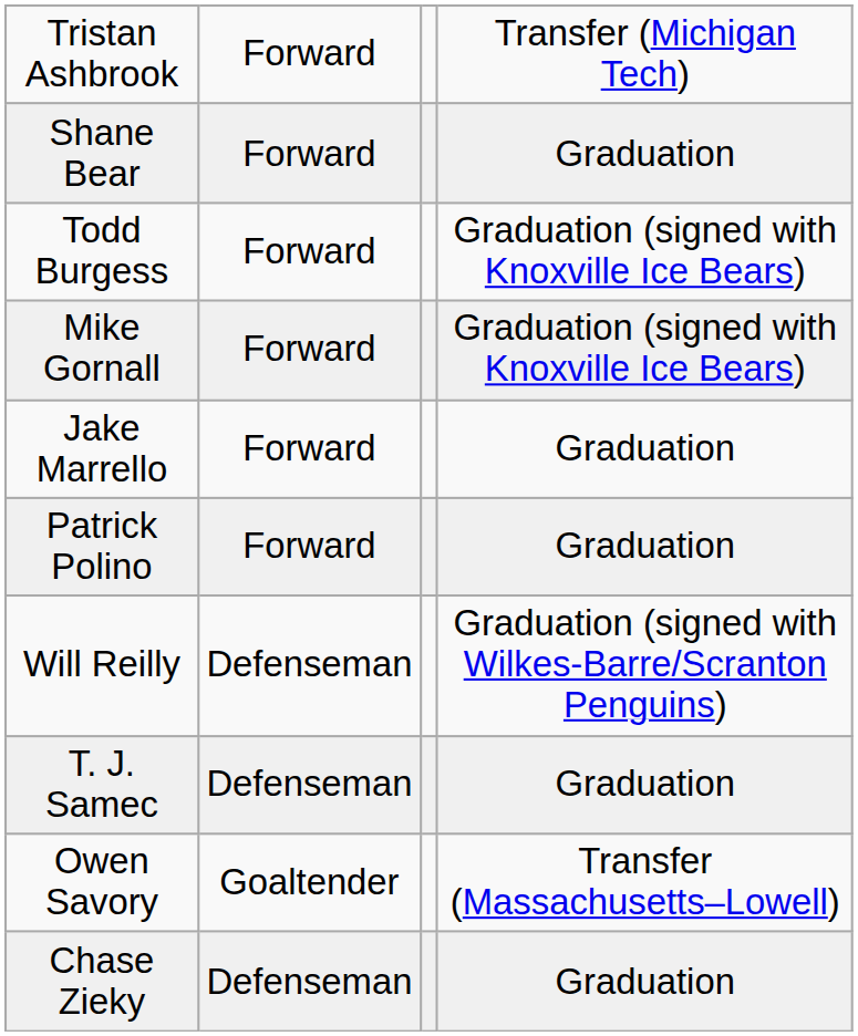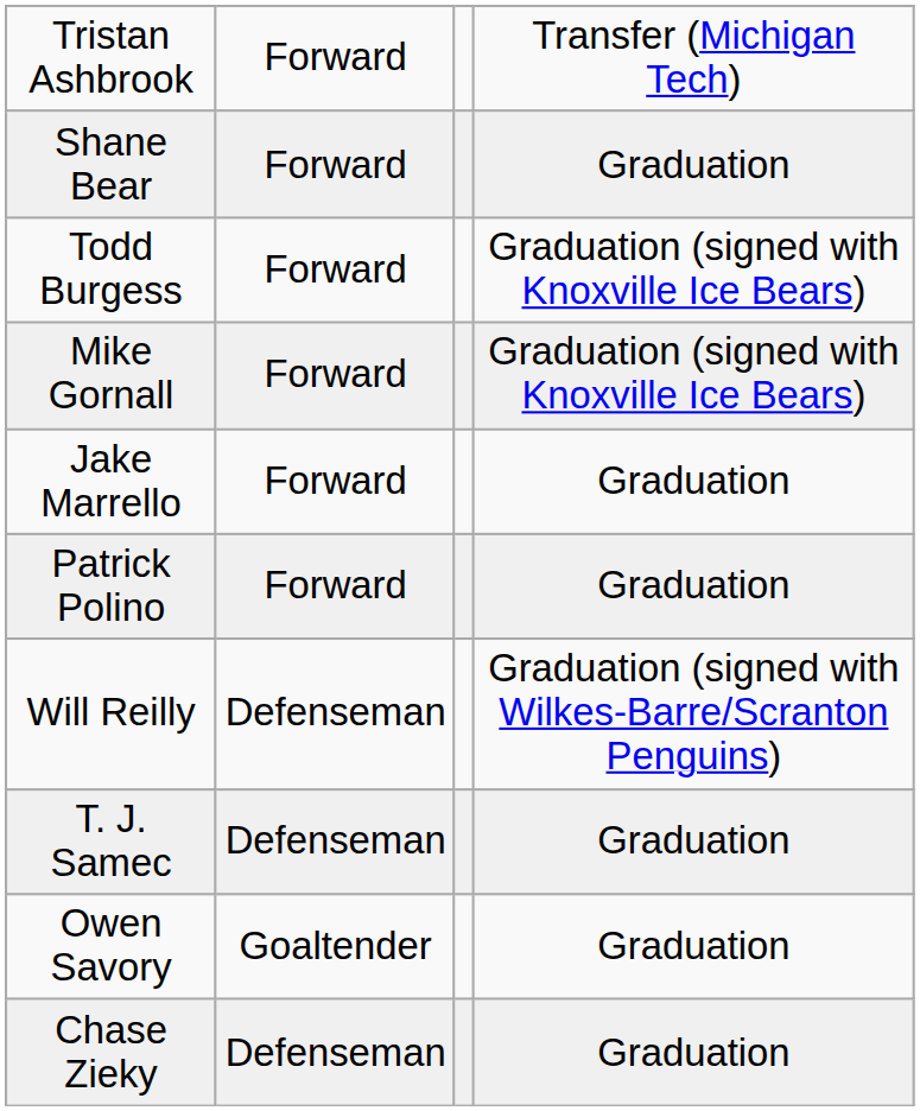Owen Savory | column 4: Transfer (Massachusetts–Lowell) -> Graduation
